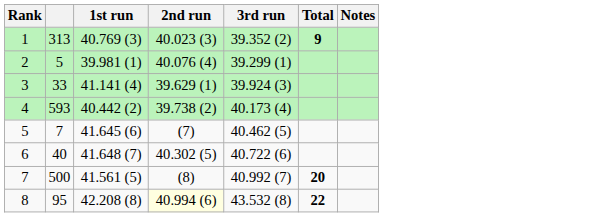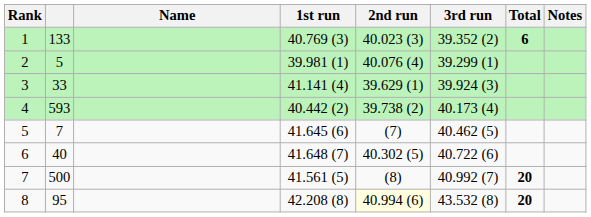+ column: Name
1 | column 2: 313 -> 133
1 | Total: 9 -> 6
8 | Total: 22 -> 20
